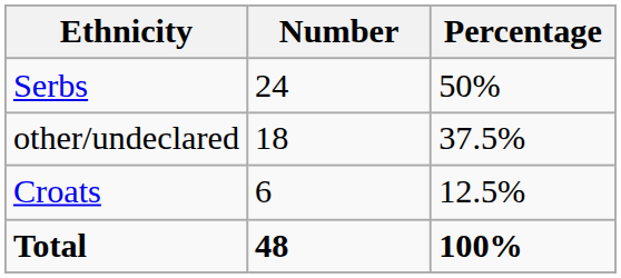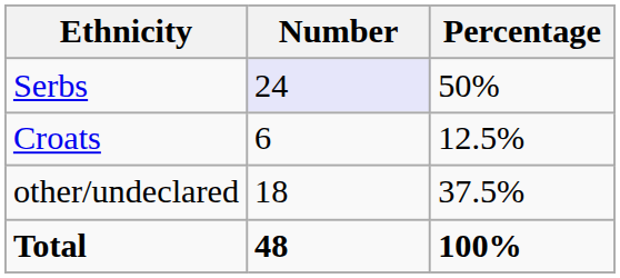Serbs | Number: no background -> lavender background
rows swapped: Croats <-> other/undeclared
